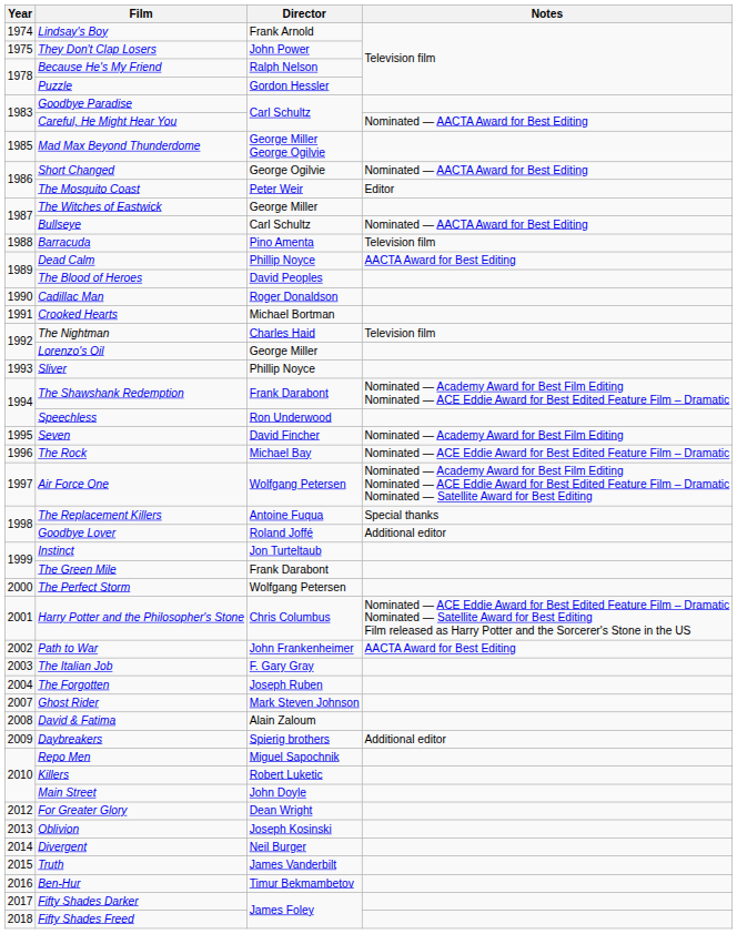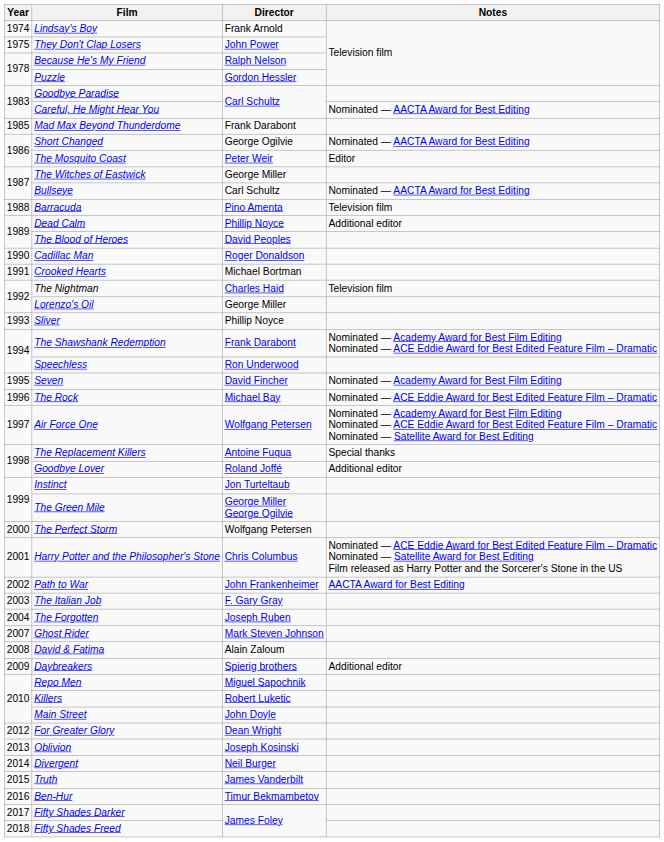Mad Max Beyond Thunderdome | Director: George Miller George Ogilvie -> Frank Darabont
Dead Calm | Notes: AACTA Award for Best Editing -> Additional editor
The Green Mile | Director: Frank Darabont -> George Miller George Ogilvie
